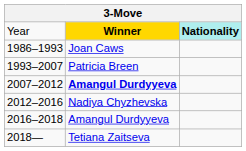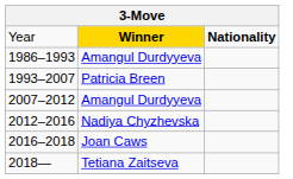Year | column 3: paleturquoise background -> no background
1986–1993 | column 2: Joan Caws -> Amangul Durdyyeva
2007–2012 | column 2: bold -> normal
2016–2018 | column 2: Amangul Durdyyeva -> Joan Caws
